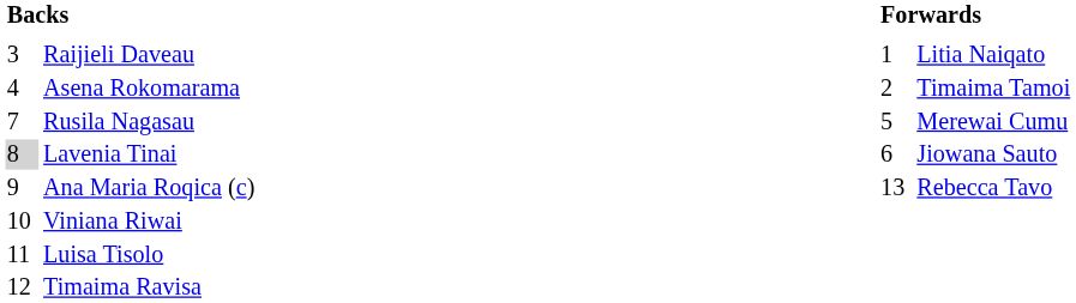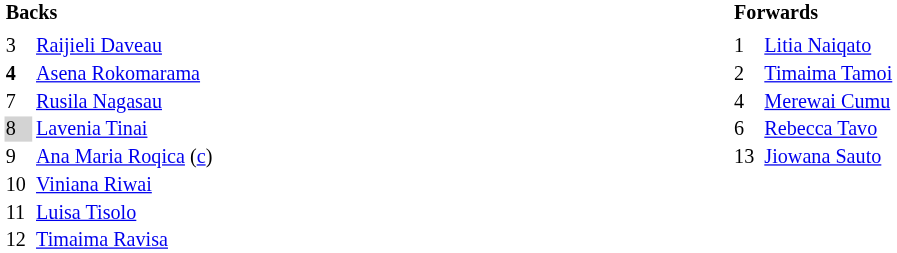Asena Rokomarama | column 1: normal -> bold
Rusila Nagasau | column 3: 5 -> 4
Lavenia Tinai | column 4: Jiowana Sauto -> Rebecca Tavo
Ana Maria Roqica (c) | column 4: Rebecca Tavo -> Jiowana Sauto
